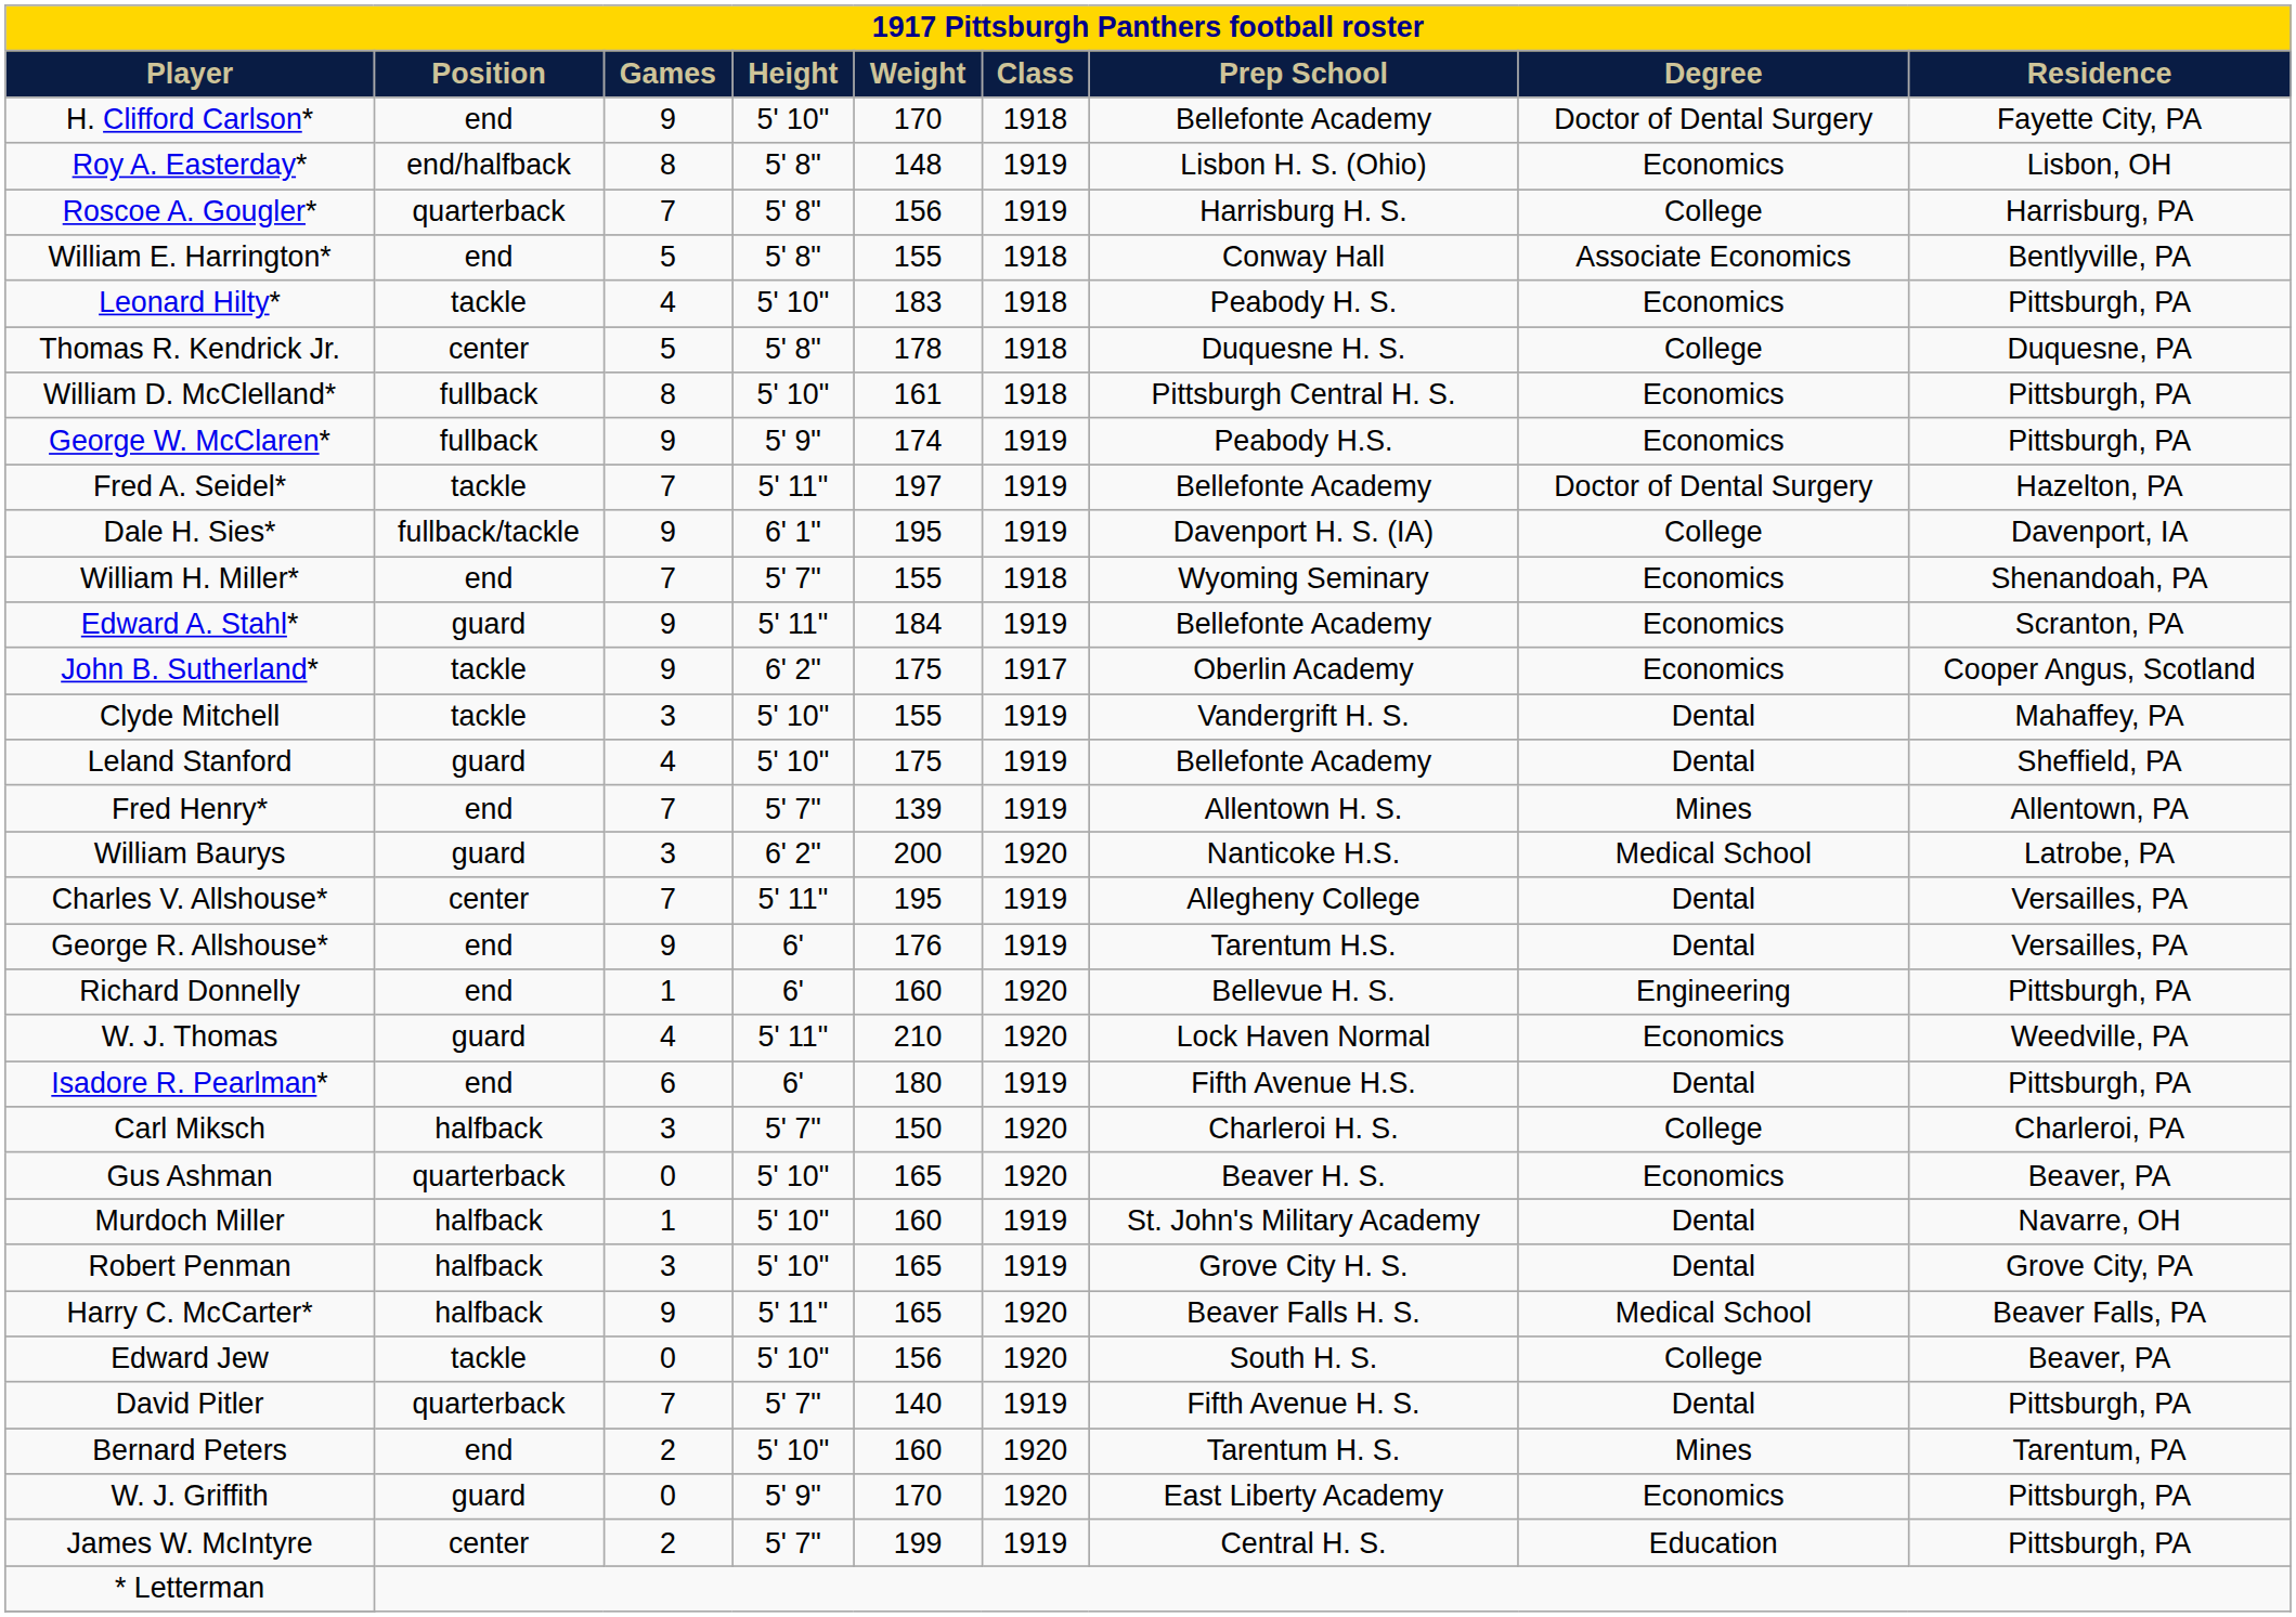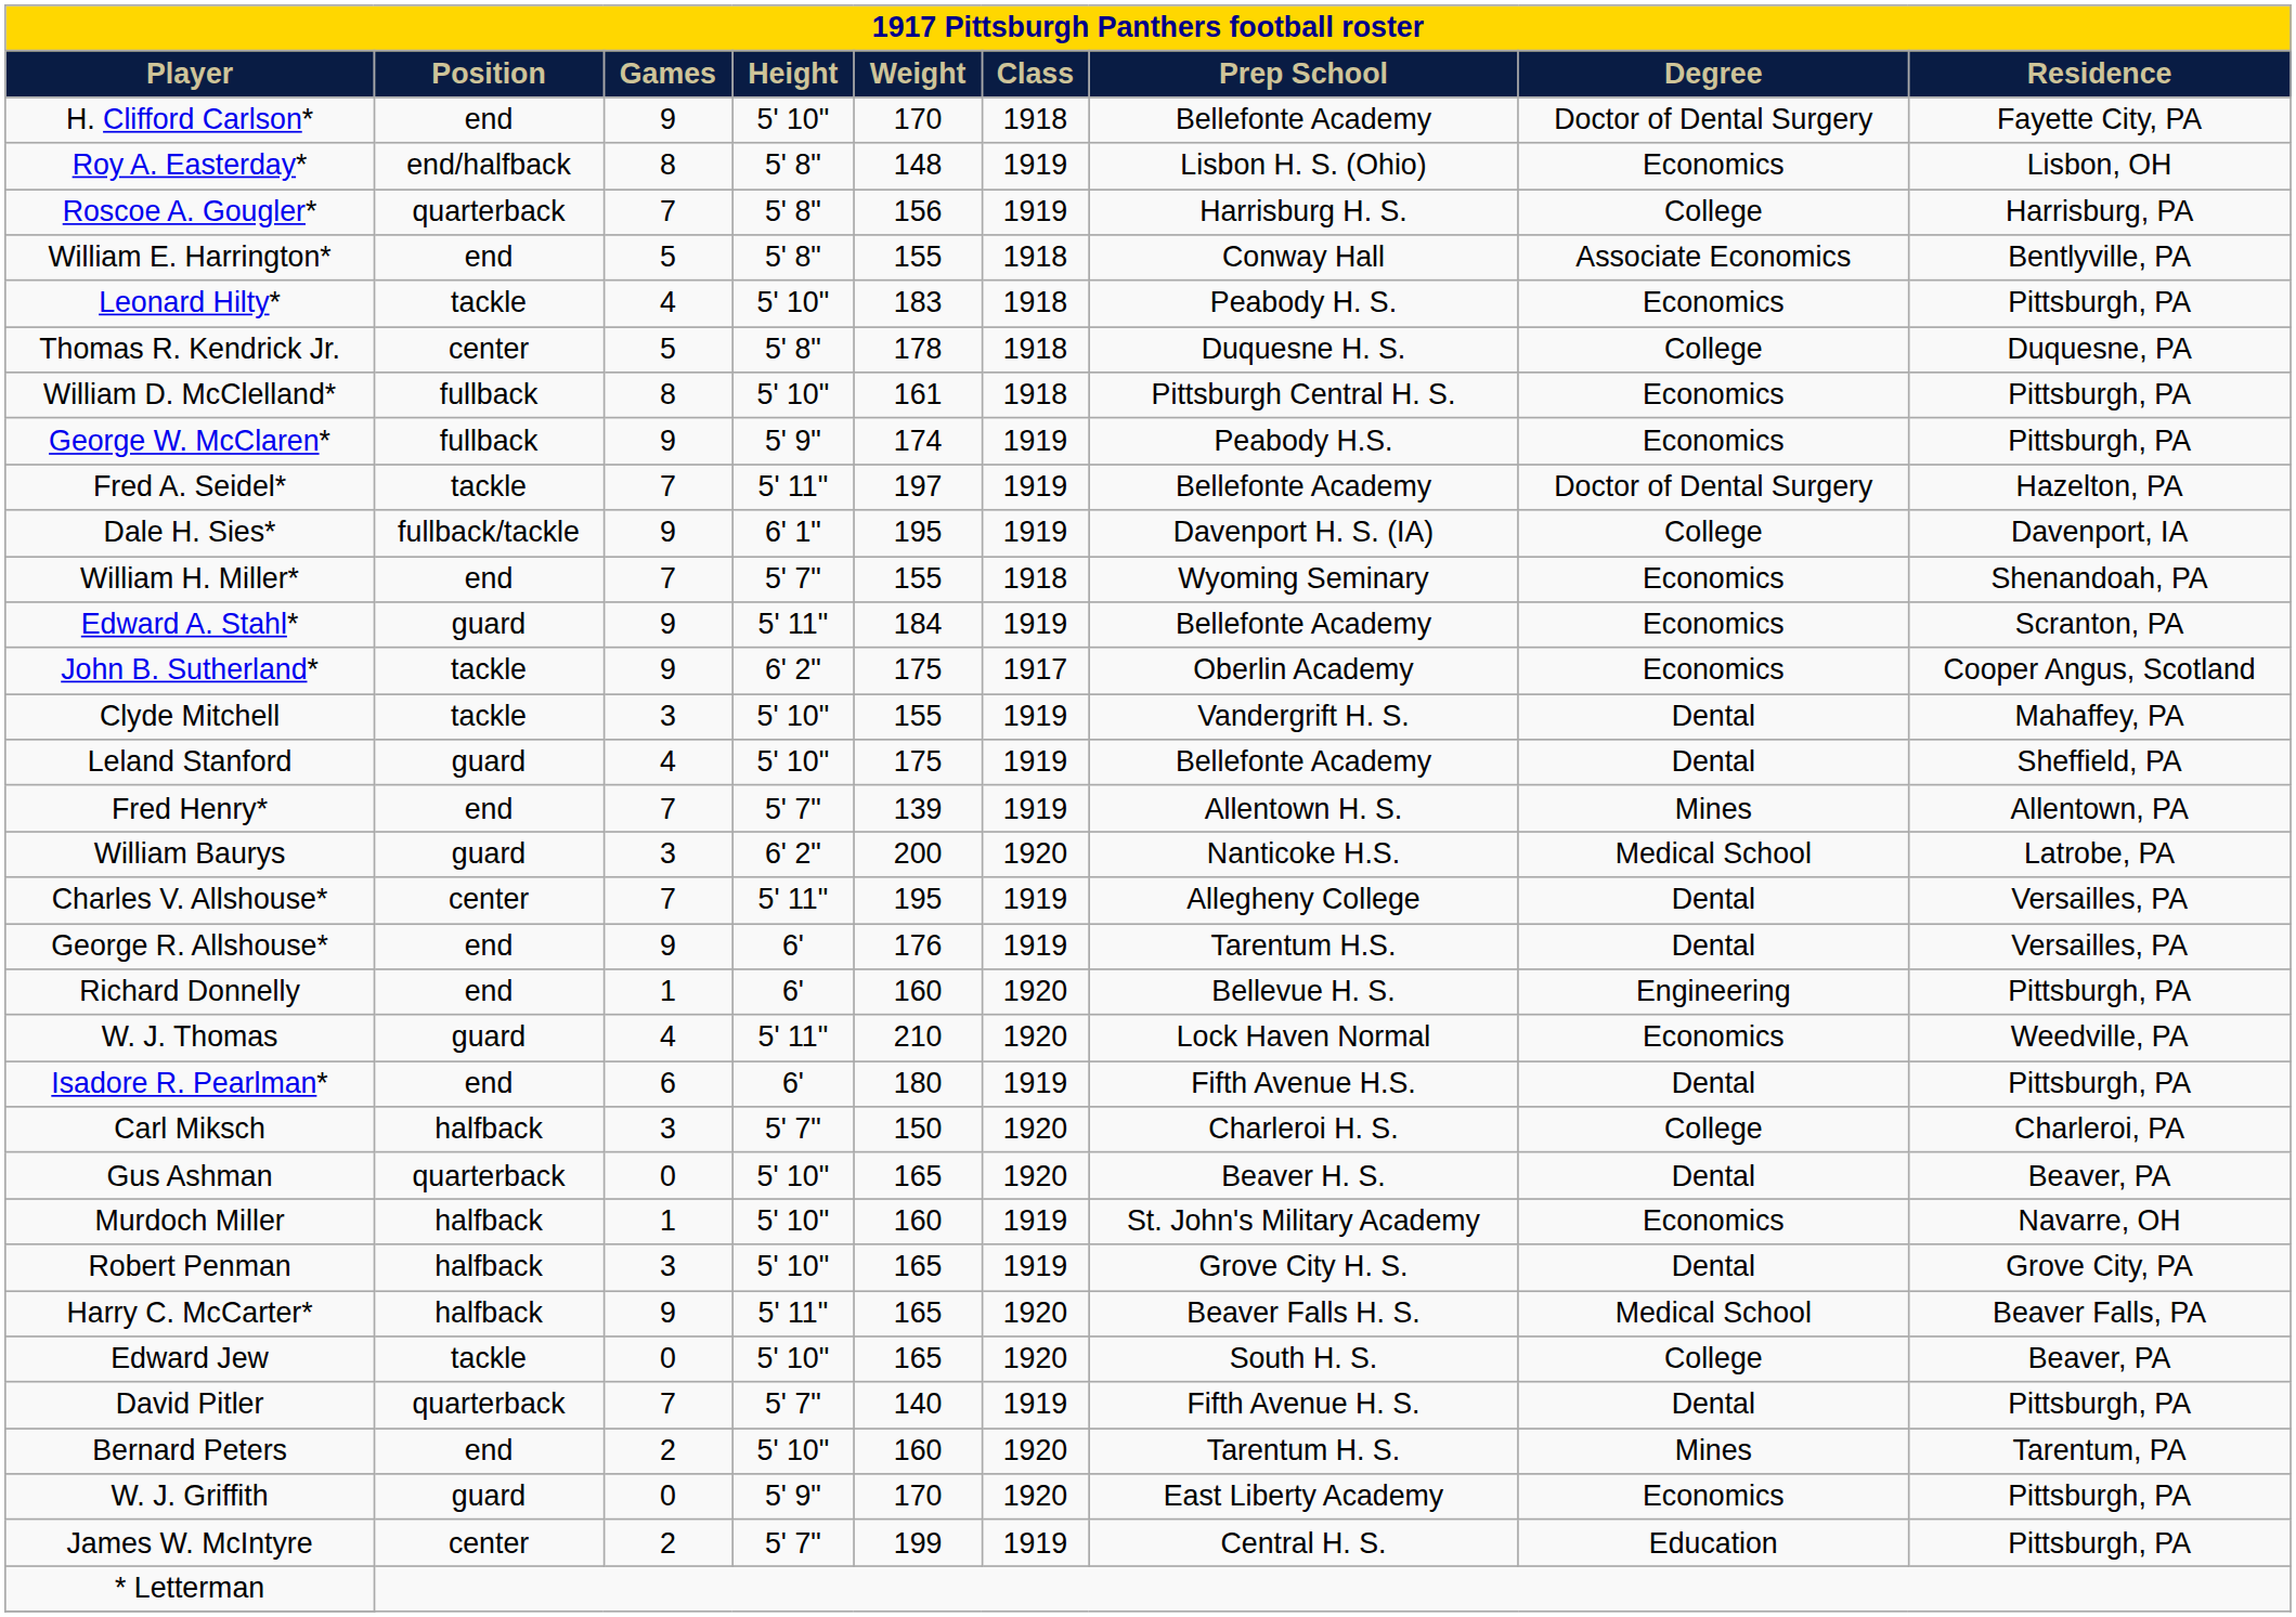Gus Ashman | Degree: Economics -> Dental
Murdoch Miller | Degree: Dental -> Economics
Edward Jew | Weight: 156 -> 165
